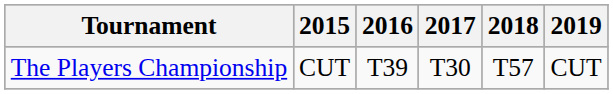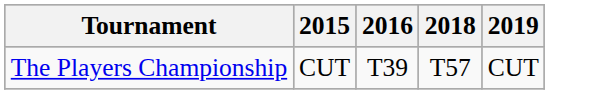- column: 2017 | T30
